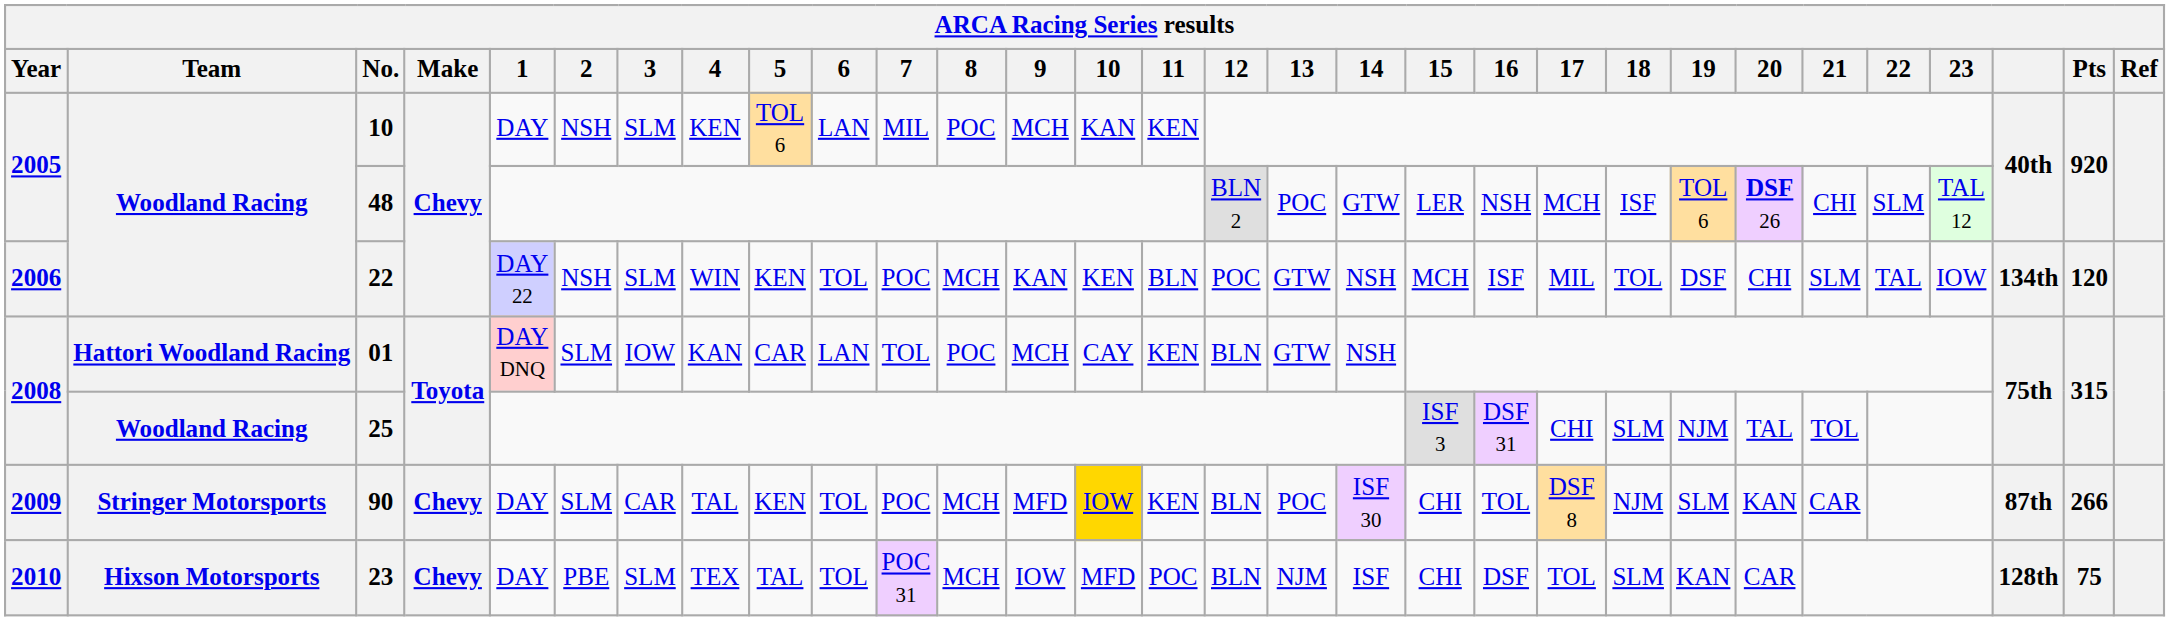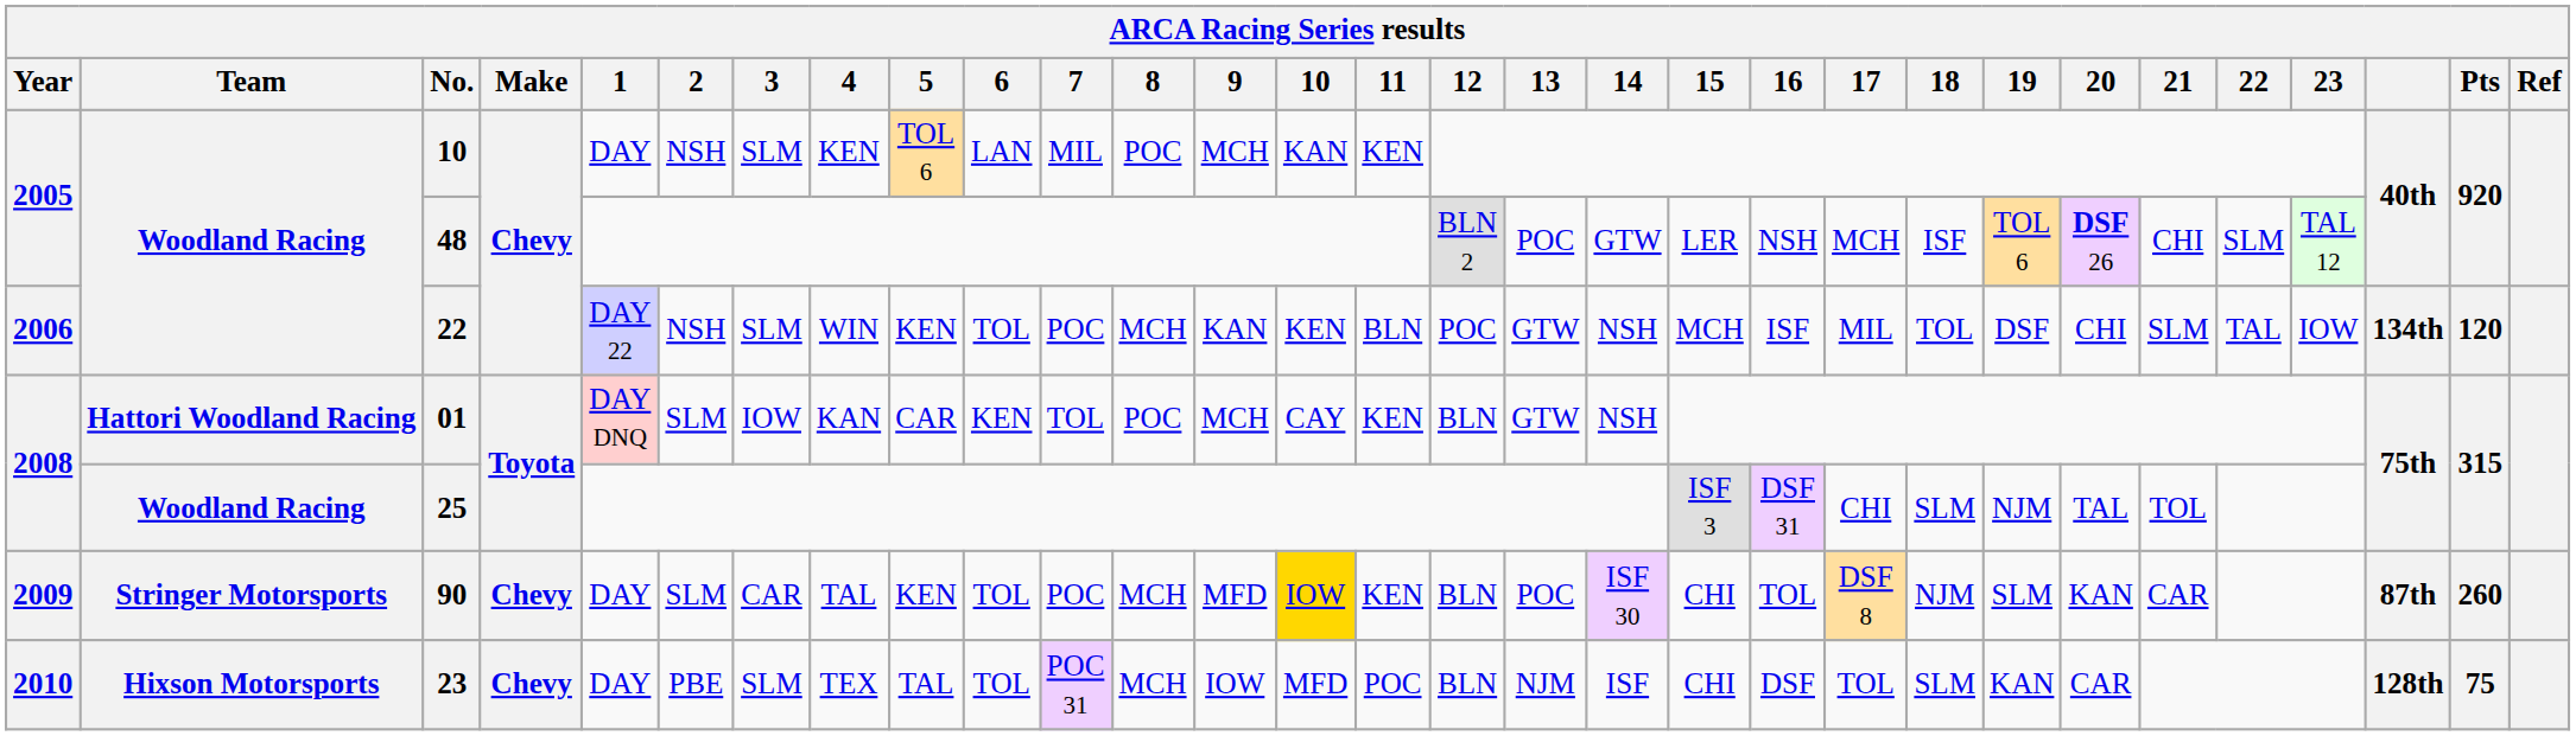01 | 6: LAN -> KEN
90 | Pts: 266 -> 260
